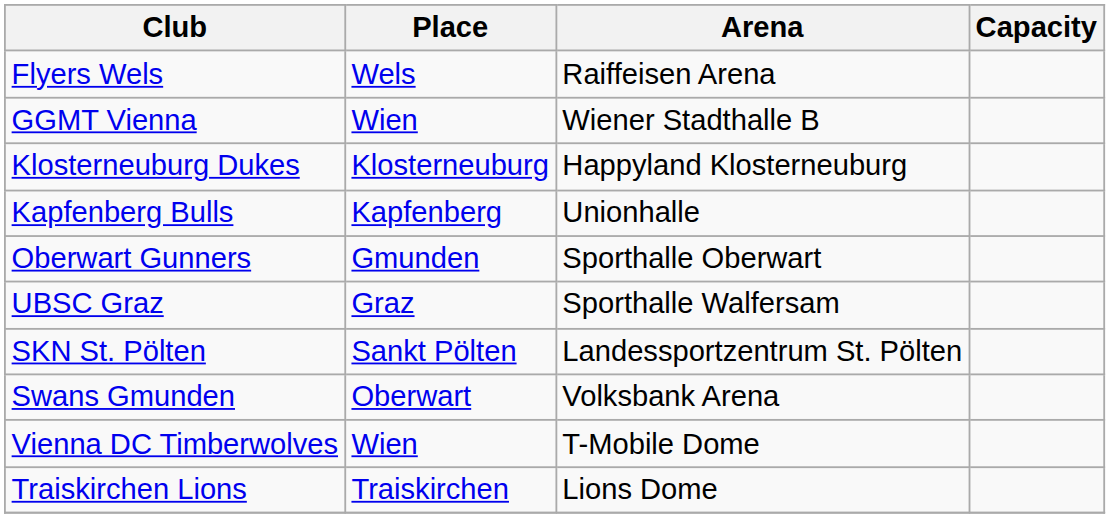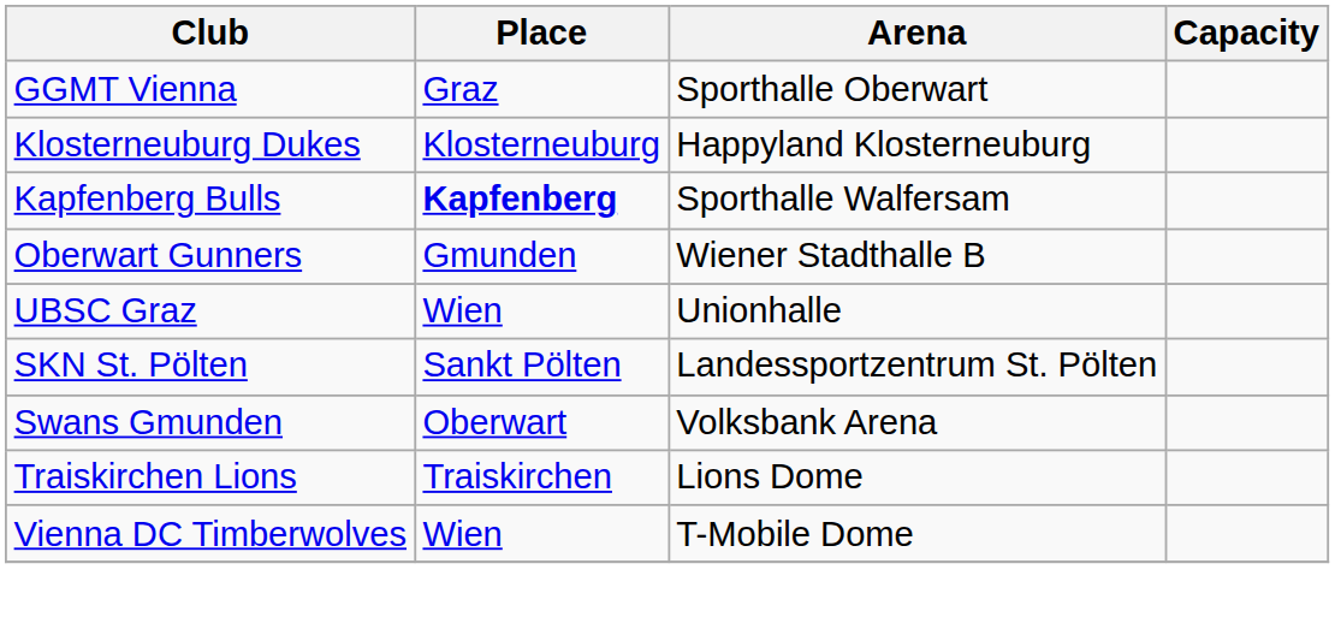- row: Flyers Wels | Wels | Raiffeisen Arena
GGMT Vienna | Place: Wien -> Graz
GGMT Vienna | Arena: Wiener Stadthalle B -> Sporthalle Oberwart
Kapfenberg Bulls | Place: normal -> bold
Kapfenberg Bulls | Arena: Unionhalle -> Sporthalle Walfersam
Oberwart Gunners | Arena: Sporthalle Oberwart -> Wiener Stadthalle B
UBSC Graz | Place: Graz -> Wien
UBSC Graz | Arena: Sporthalle Walfersam -> Unionhalle
rows swapped: Traiskirchen Lions <-> Vienna DC Timberwolves
